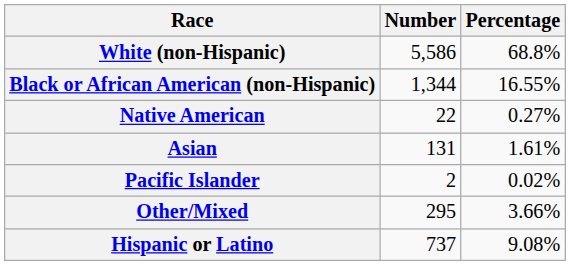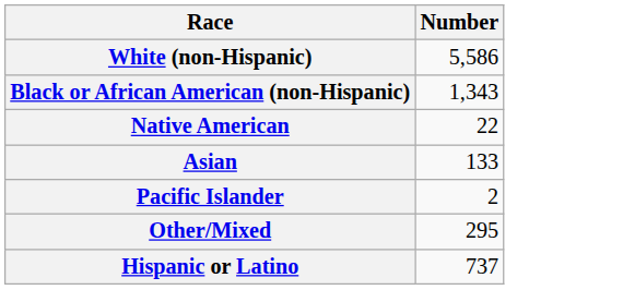- column: Percentage | 68.8% | 16.55% | 0.27% | 1.61% | 0.02% | 3.66% | 9.08%
Black or African American (non-Hispanic) | Number: 1,344 -> 1,343
Asian | Number: 131 -> 133
